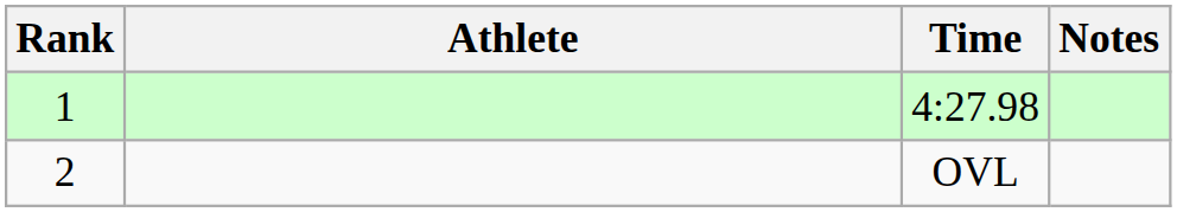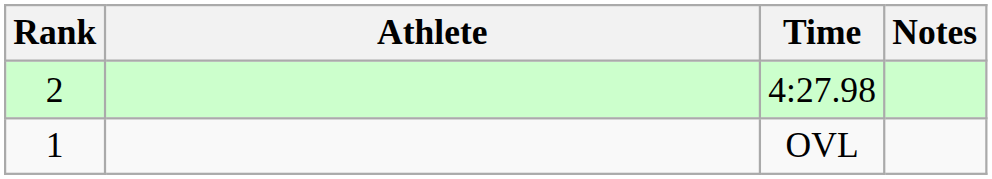4:27.98 | Rank: 1 -> 2
OVL | Rank: 2 -> 1
